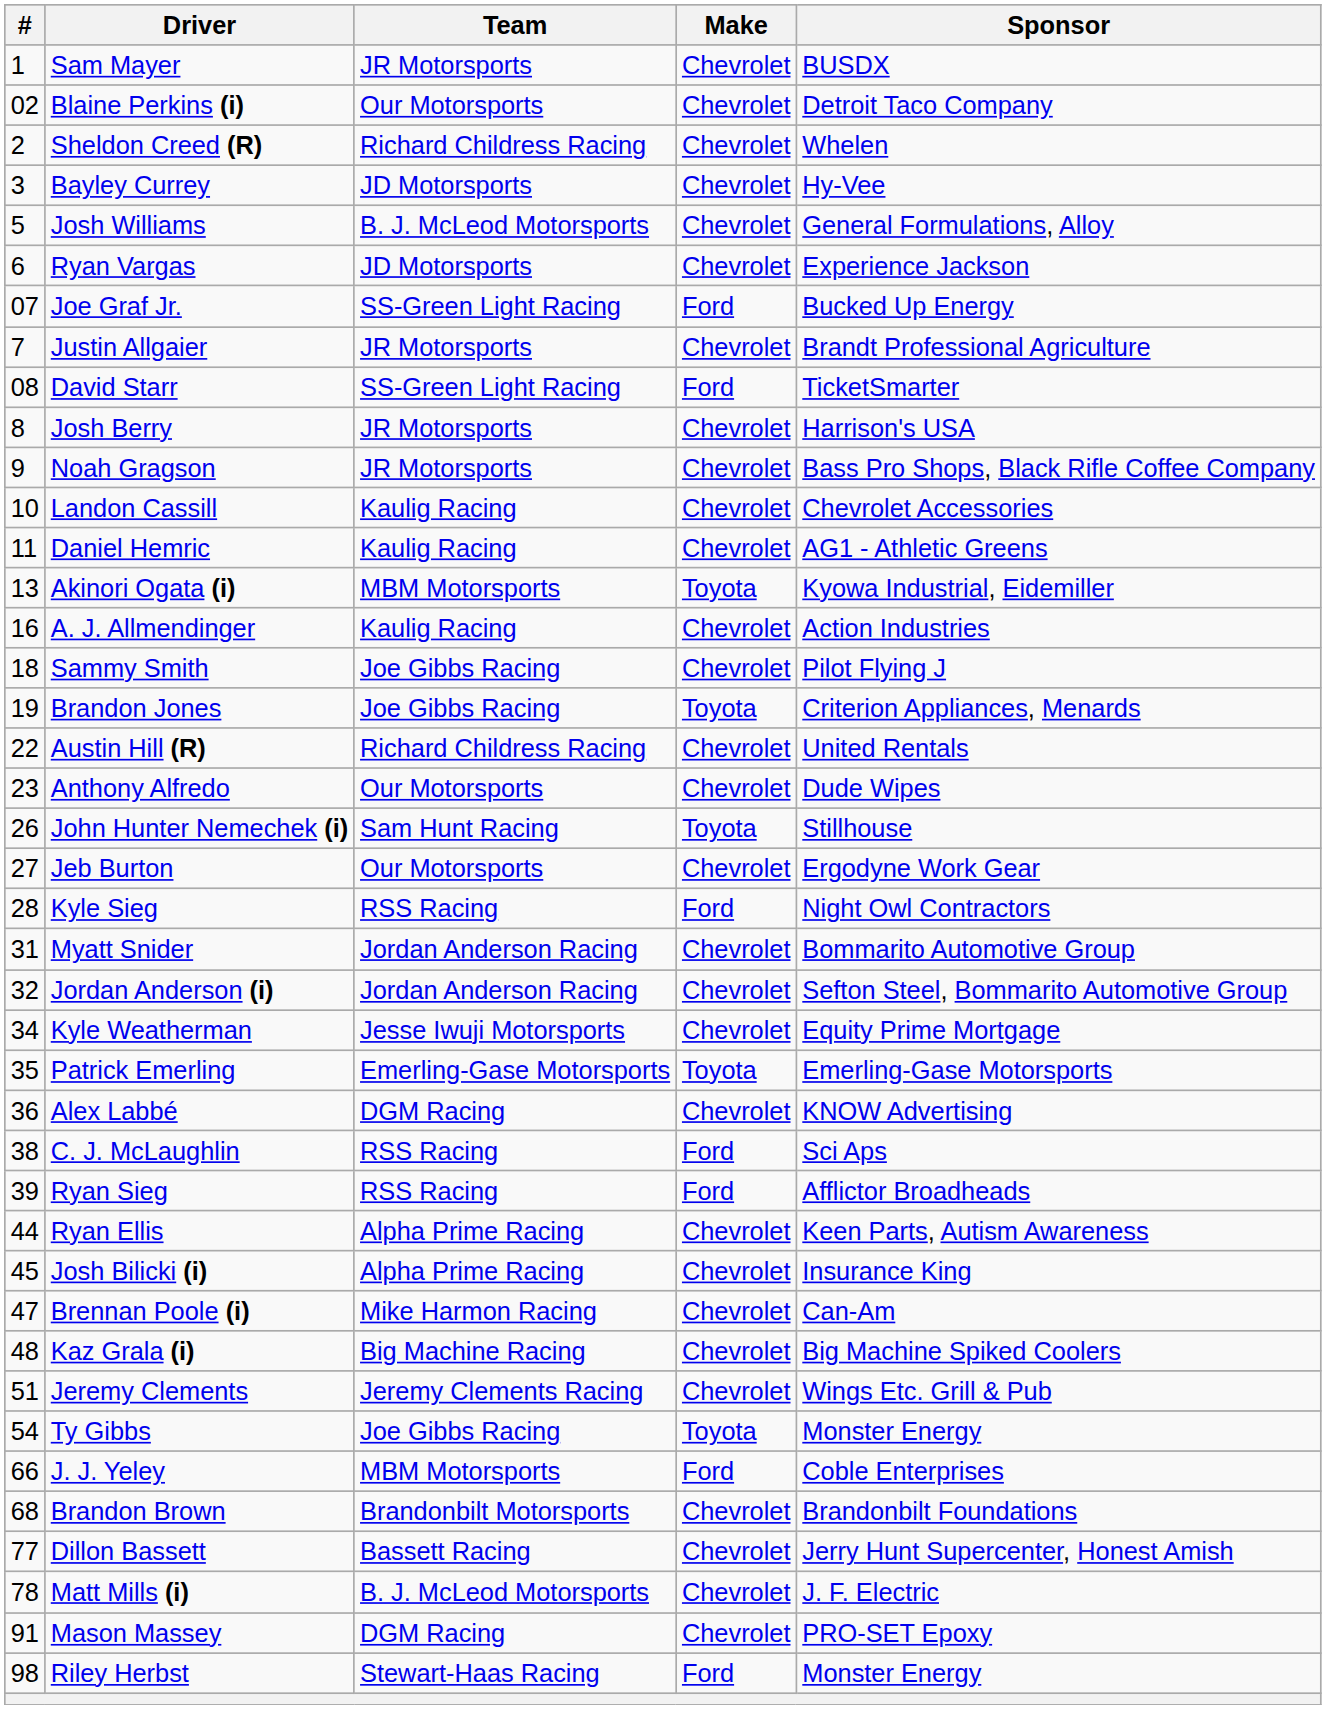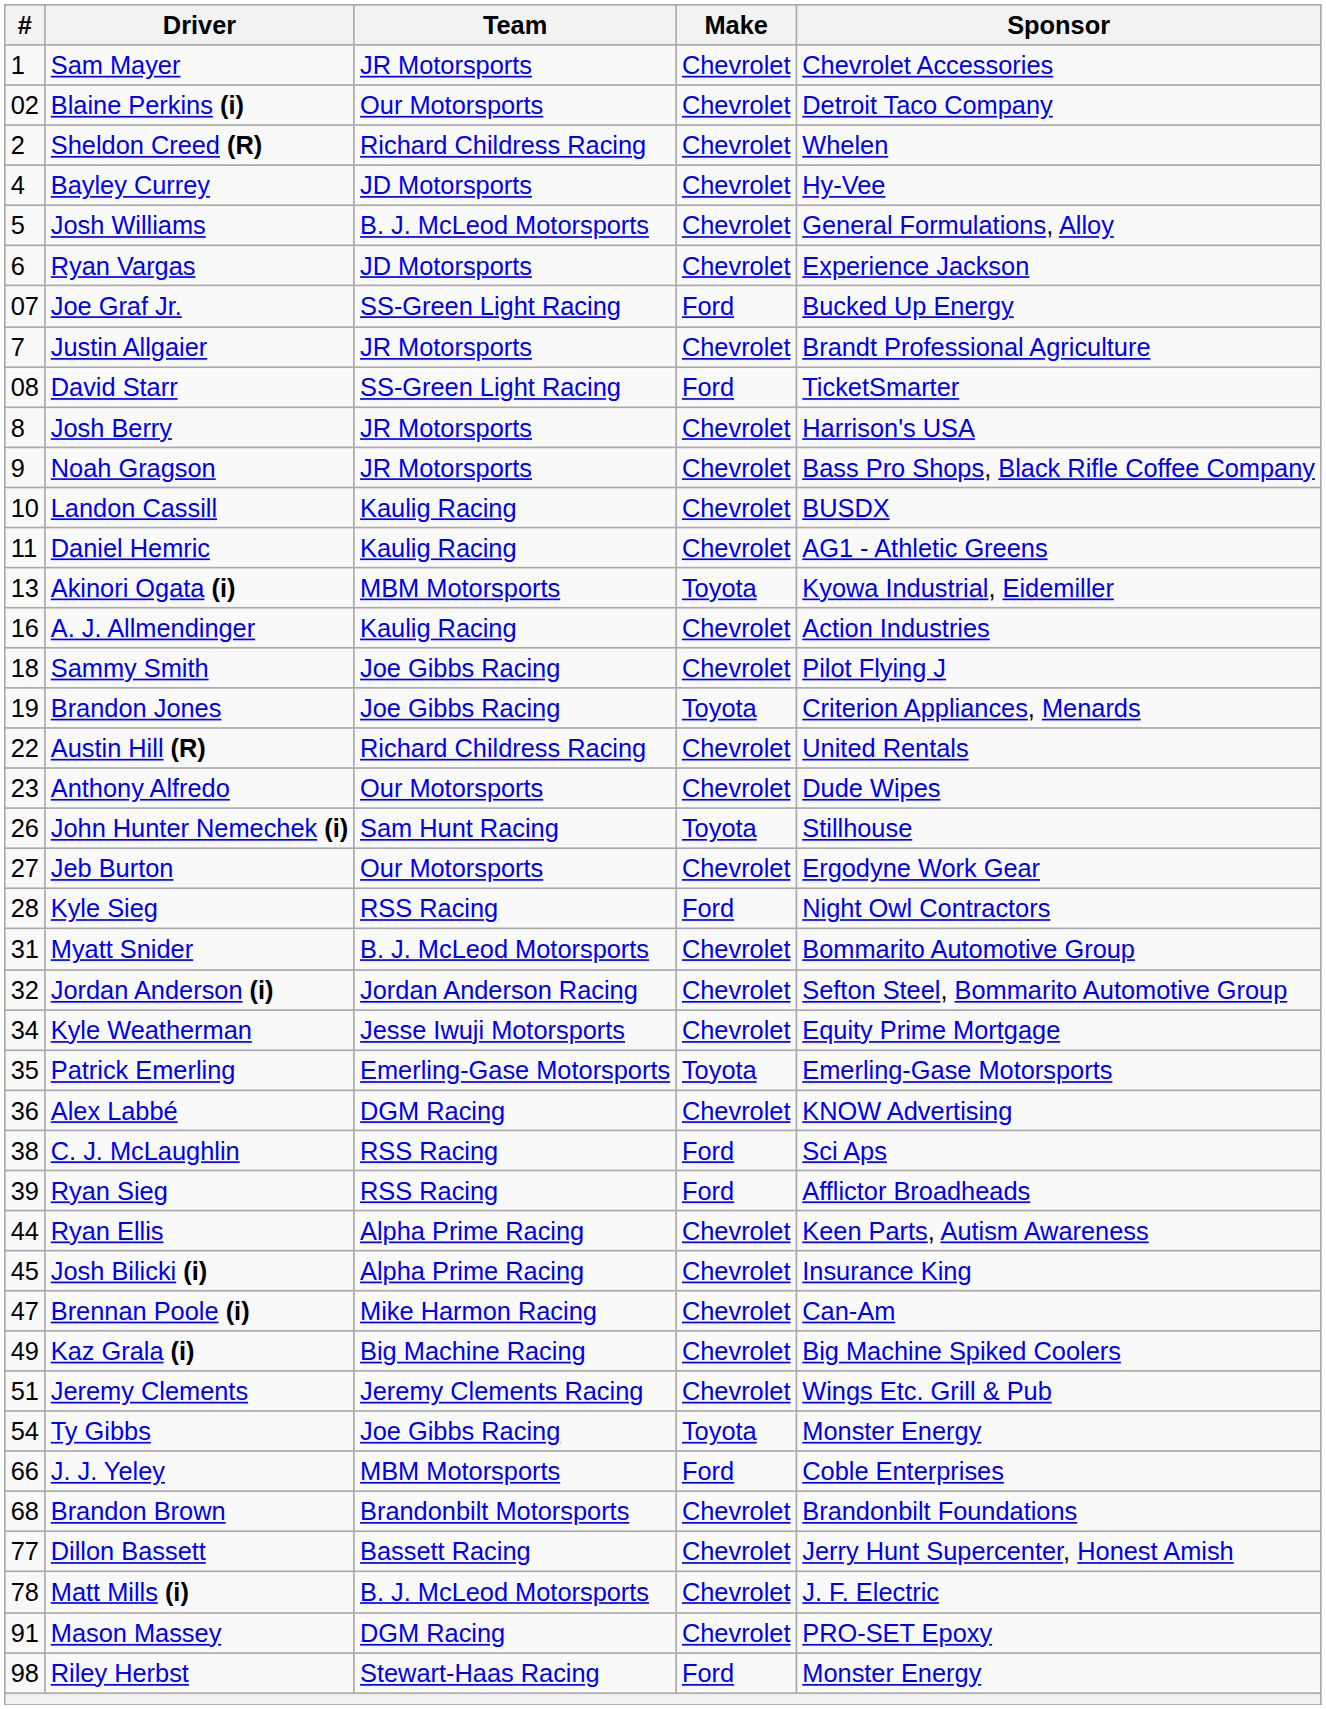Sam Mayer | Sponsor: BUSDX -> Chevrolet Accessories
Bayley Currey | #: 3 -> 4
Landon Cassill | Sponsor: Chevrolet Accessories -> BUSDX
Myatt Snider | Team: Jordan Anderson Racing -> B. J. McLeod Motorsports
Kaz Grala (i) | #: 48 -> 49
